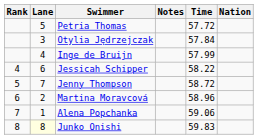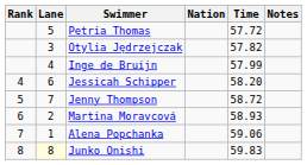columns swapped: Nation <-> Notes
Otylia Jędrzejczak | Time: 57.84 -> 57.82
Jessicah Schipper | Time: 58.22 -> 58.20
Martina Moravcová | Time: 58.96 -> 58.93
